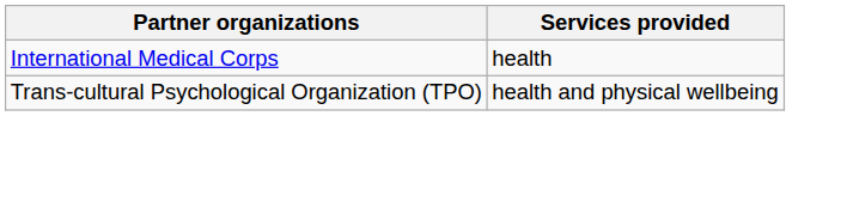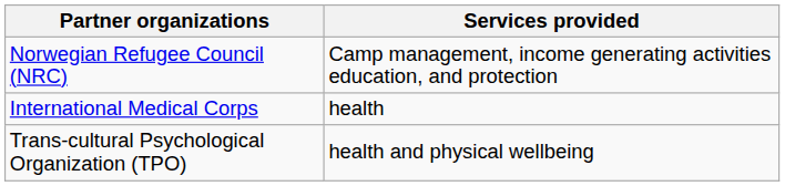+ row: Norwegian Refugee Council (NRC) | Camp management, income generating activities education, and protection
